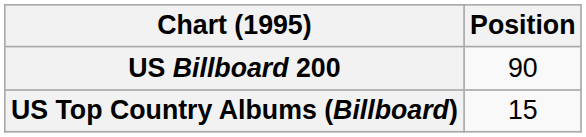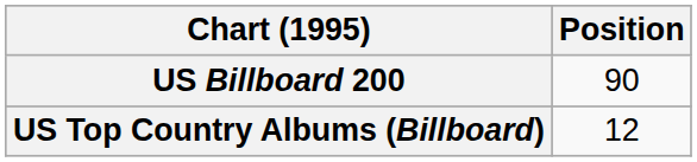US Top Country Albums (Billboard) | Position: 15 -> 12
